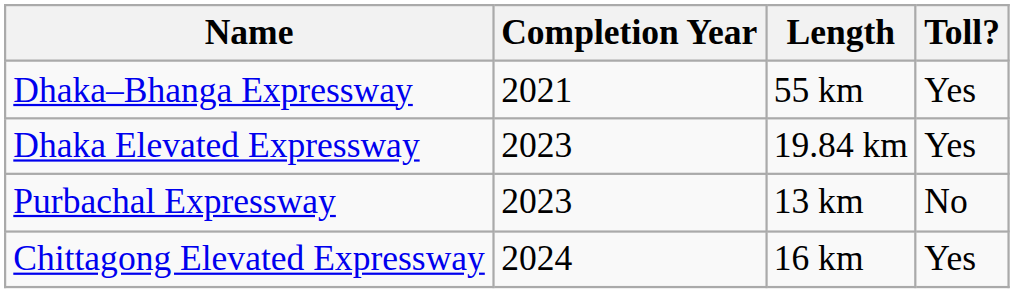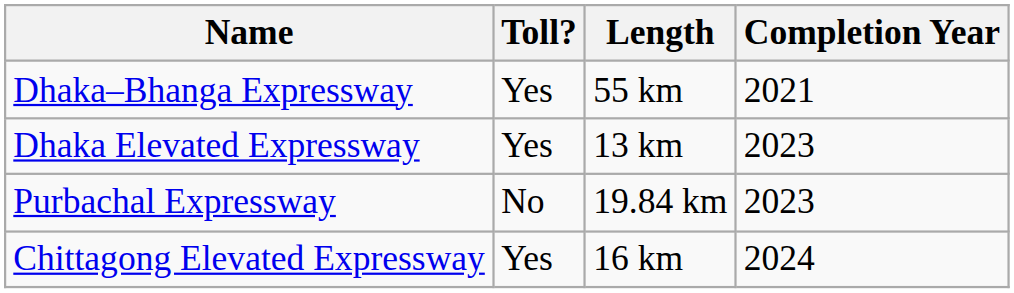columns swapped: Completion Year <-> Toll?
Dhaka Elevated Expressway | Length: 19.84 km -> 13 km
Purbachal Expressway | Length: 13 km -> 19.84 km
